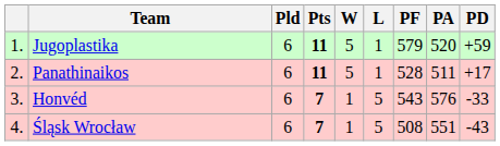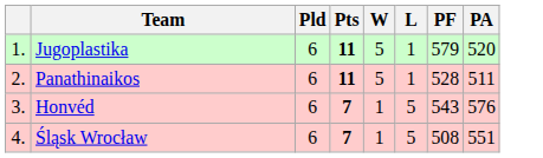- column: PD | +59 | +17 | -33 | -43
